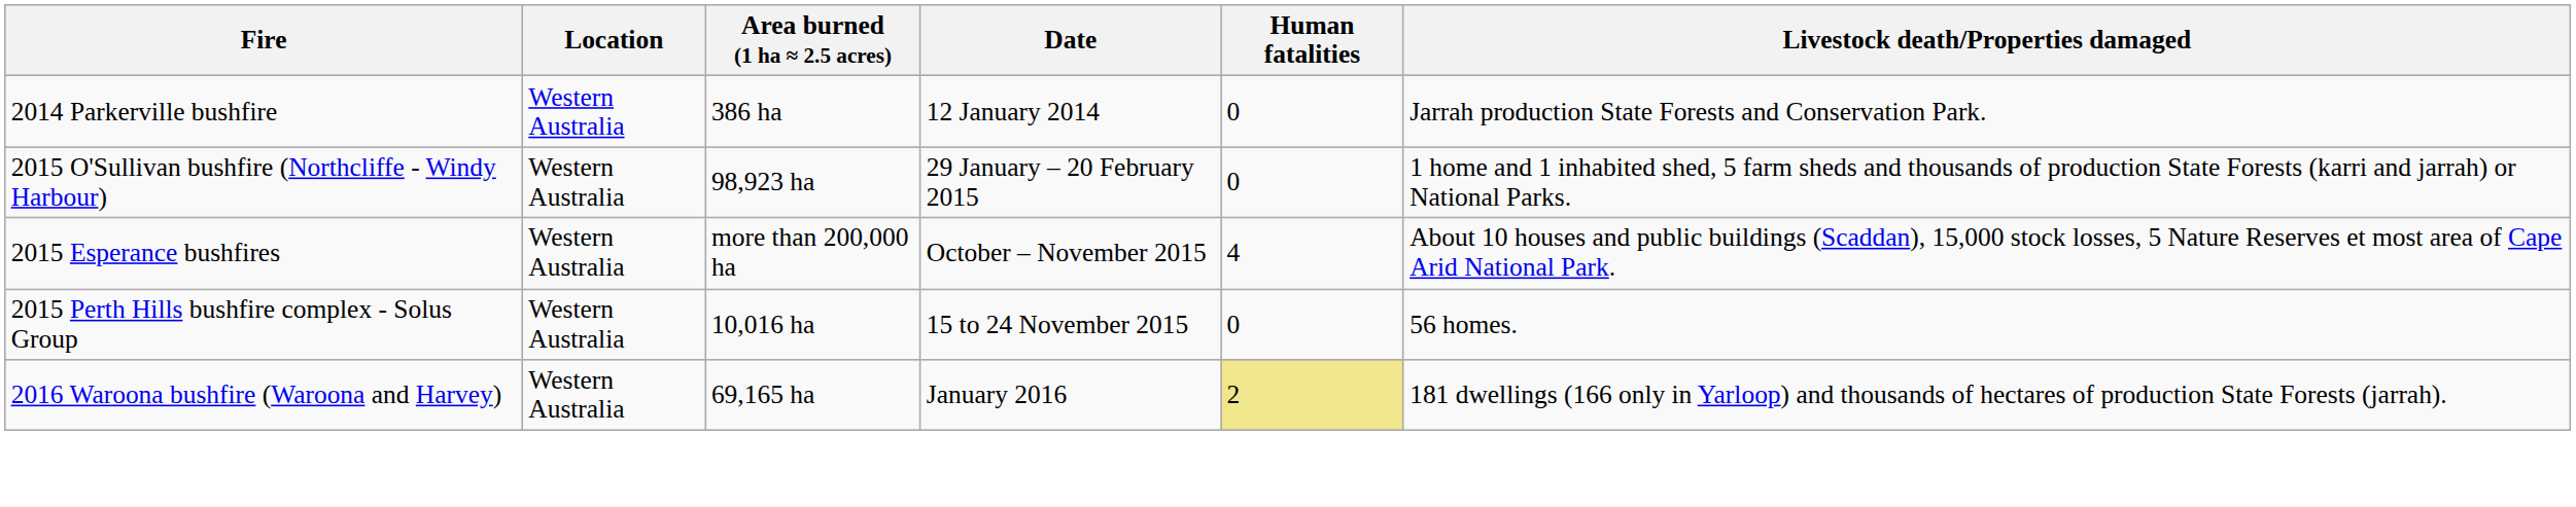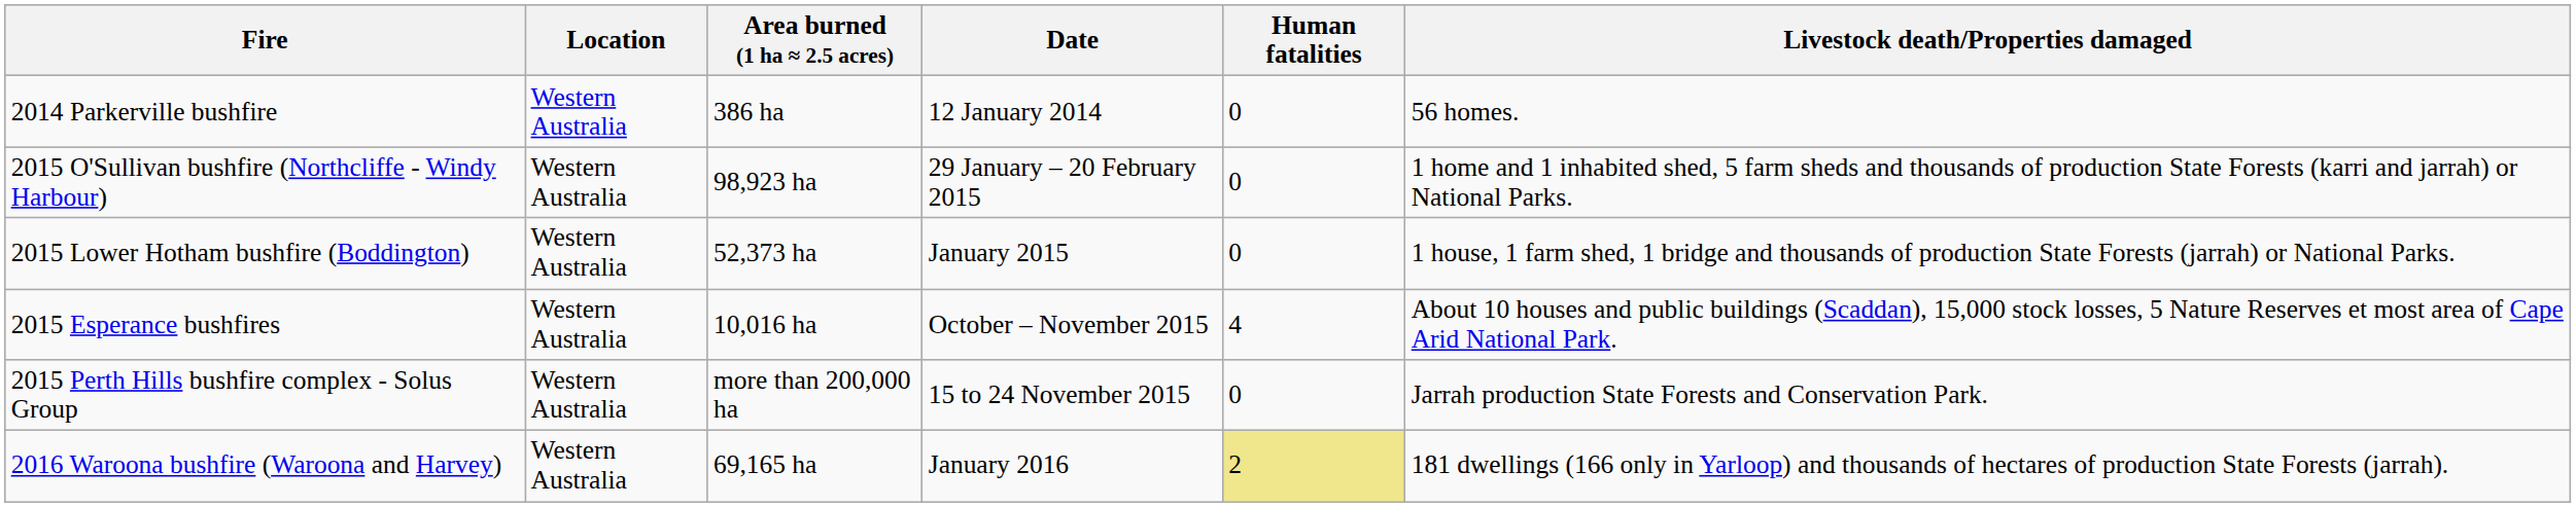2014 Parkerville bushfire | Livestock death/Properties damaged: Jarrah production State Forests and Conservation Park. -> 56 homes.
+ row: 2015 Lower Hotham bushfire (Boddington) | Western Australia | 52,373 ha | January 2015 | 0 | 1 house, 1 farm shed, 1 bridge and thousands of production State Forests (jarrah) or National Parks.
2015 Esperance bushfires | Area burned (1 ha ≈ 2.5 acres): more than 200,000 ha -> 10,016 ha
2015 Perth Hills bushfire complex - Solus Group | Area burned (1 ha ≈ 2.5 acres): 10,016 ha -> more than 200,000 ha
2015 Perth Hills bushfire complex - Solus Group | Livestock death/Properties damaged: 56 homes. -> Jarrah production State Forests and Conservation Park.
